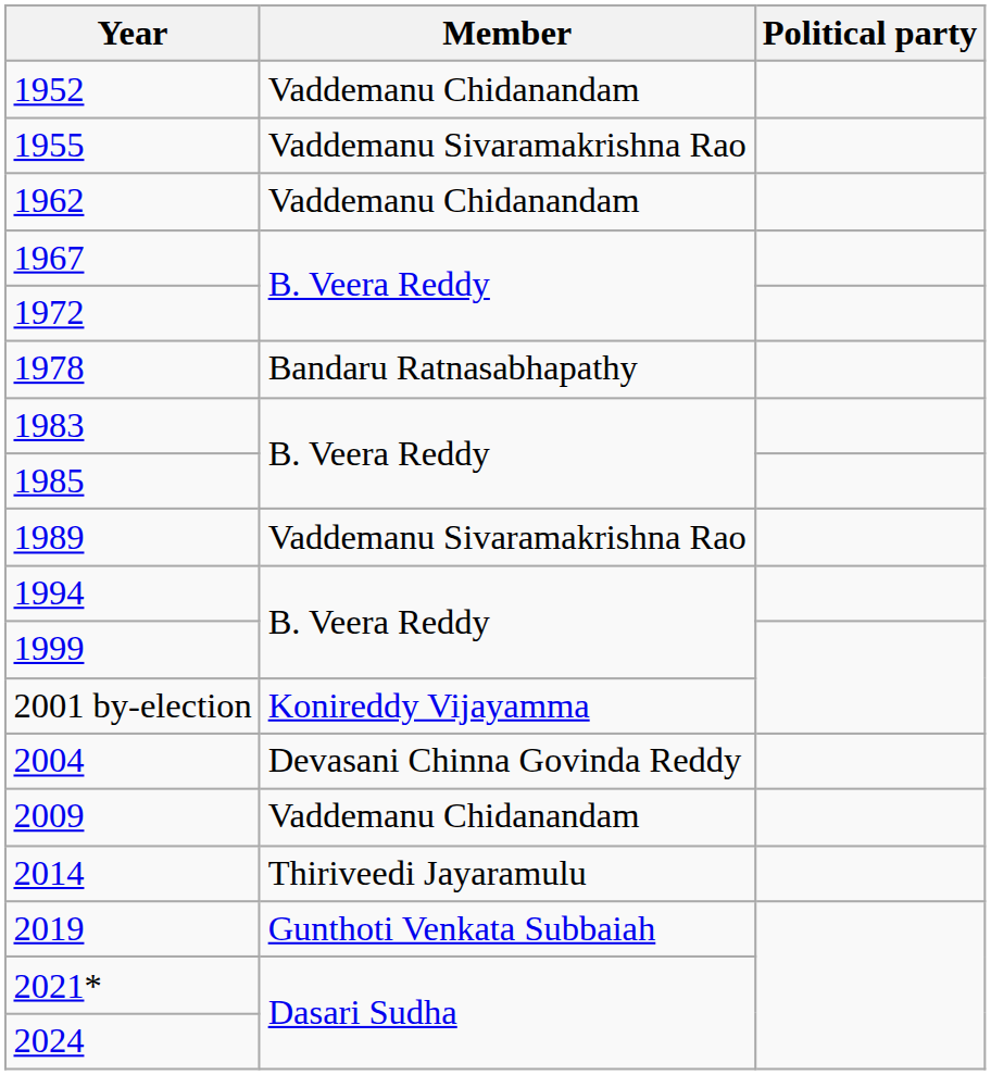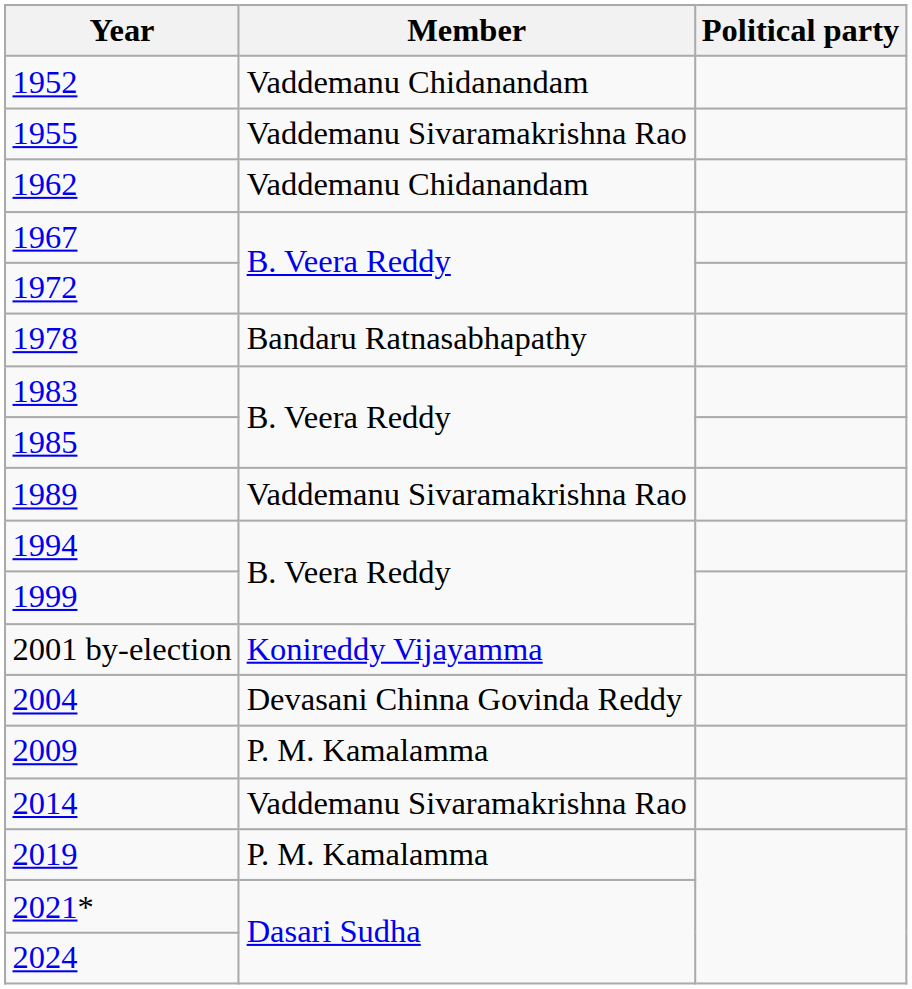2009 | Member: Vaddemanu Chidanandam -> P. M. Kamalamma
2014 | Member: Thiriveedi Jayaramulu -> Vaddemanu Sivaramakrishna Rao
2019 | Member: Gunthoti Venkata Subbaiah -> P. M. Kamalamma
